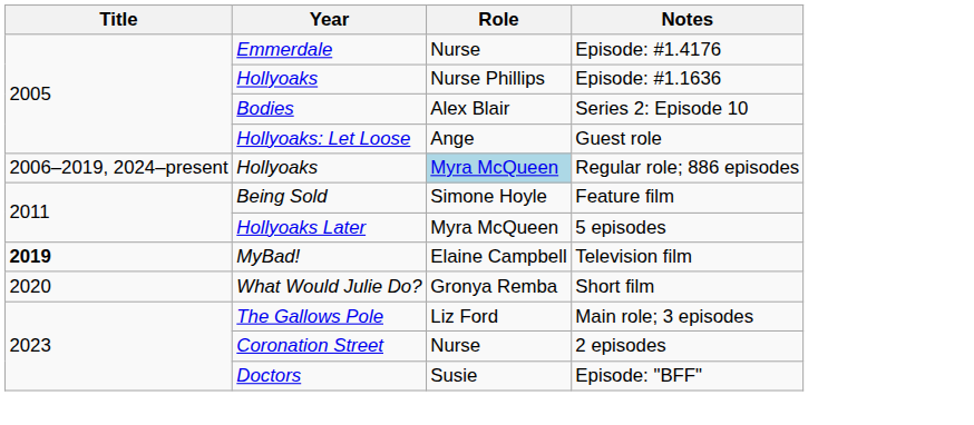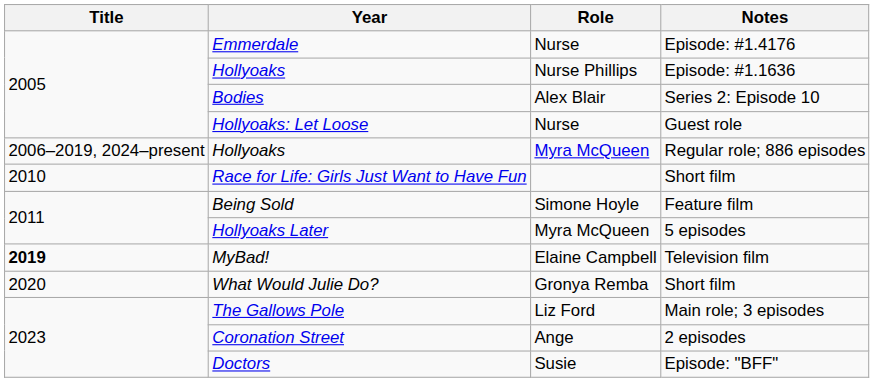Hollyoaks: Let Loose | Role: Ange -> Nurse
Hollyoaks / Regular role; 886 episodes | Role: lightblue background -> no background
+ row: 2010 | Race for Life: Girls Just Want to Have Fun | Short film
Coronation Street | Role: Nurse -> Ange
